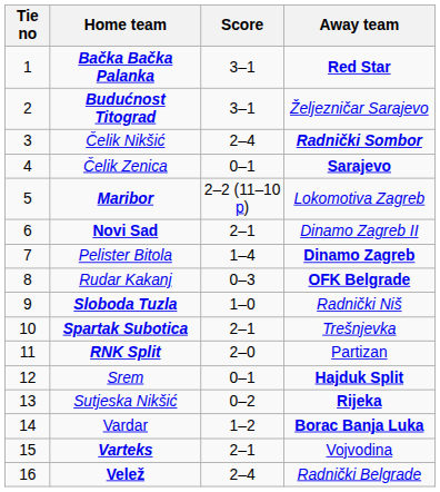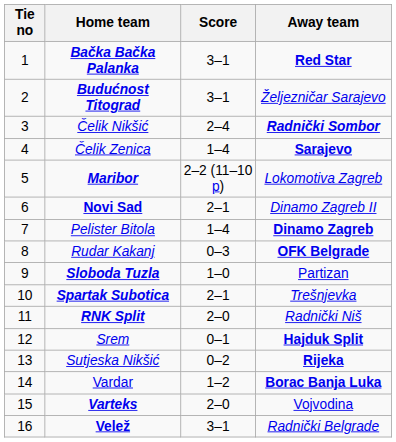Čelik Zenica | Score: 0–1 -> 1–4
Sloboda Tuzla | Away team: Radnički Niš -> Partizan
RNK Split | Away team: Partizan -> Radnički Niš
Varteks | Score: 2–1 -> 2–0
Velež | Score: 2–4 -> 3–1
